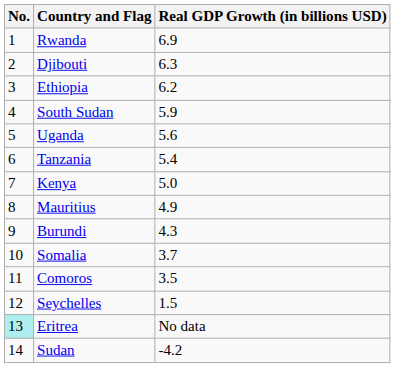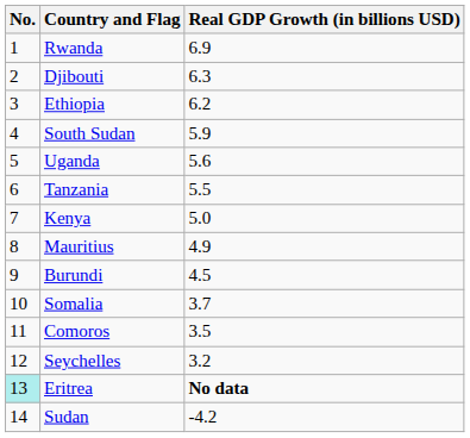Tanzania | Real GDP Growth (in billions USD): 5.4 -> 5.5
Burundi | Real GDP Growth (in billions USD): 4.3 -> 4.5
Seychelles | Real GDP Growth (in billions USD): 1.5 -> 3.2
Eritrea | Real GDP Growth (in billions USD): normal -> bold
